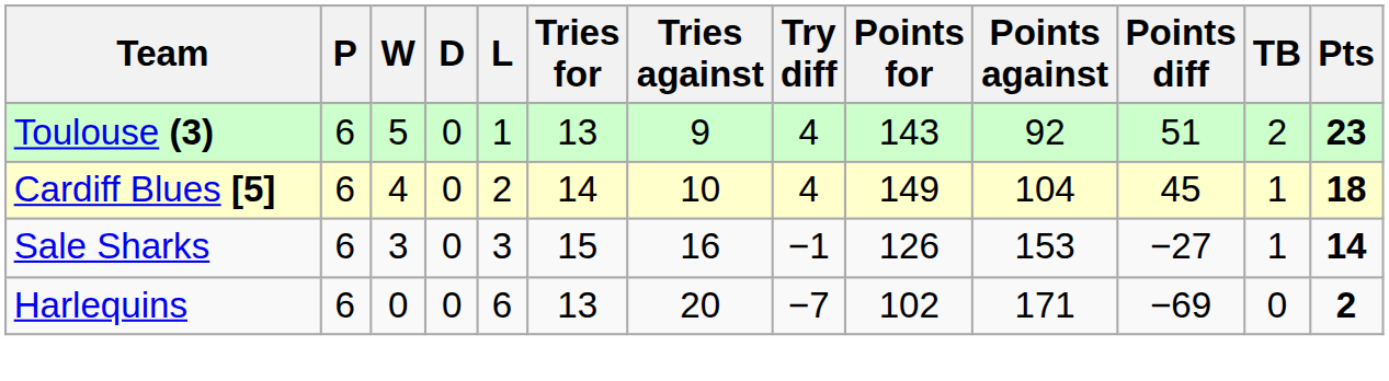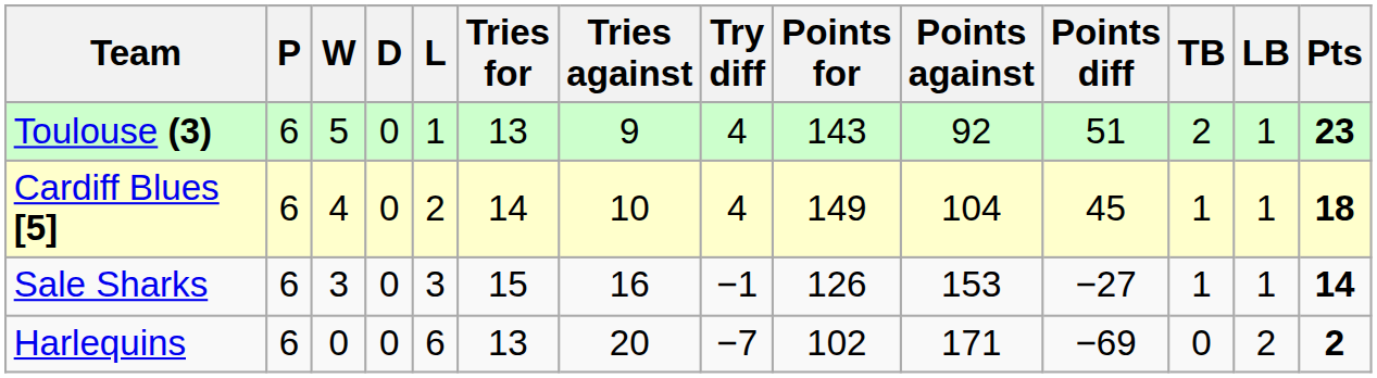+ column: LB | 1 | 1 | 1 | 2
